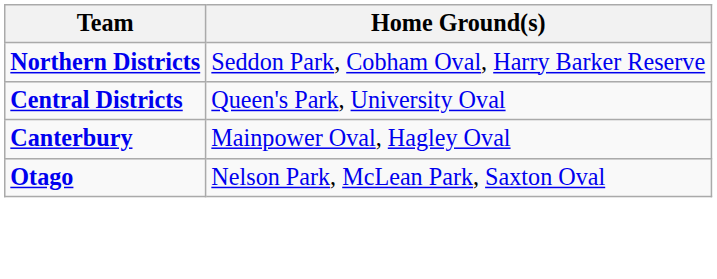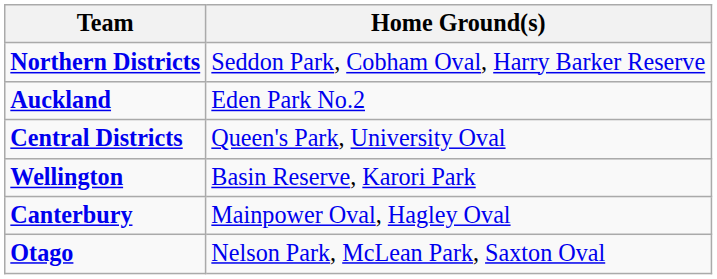+ row: Auckland | Eden Park No.2
+ row: Wellington | Basin Reserve, Karori Park
